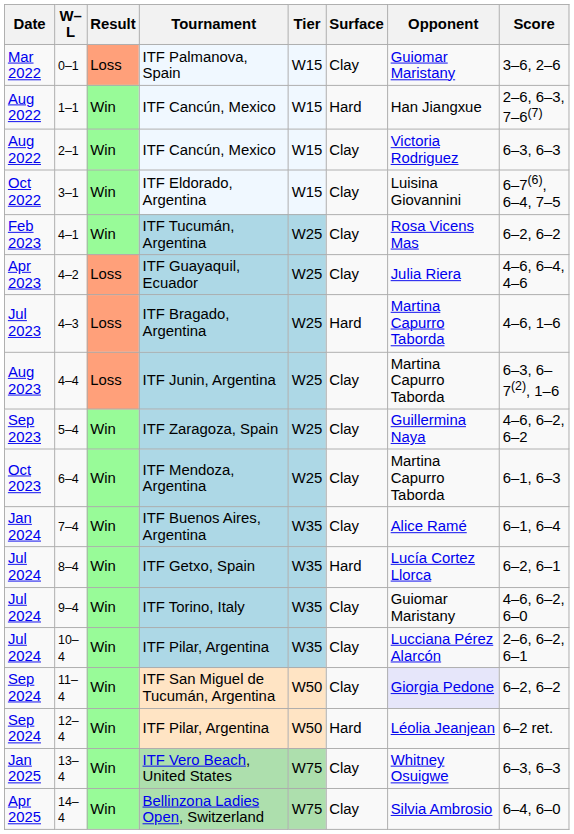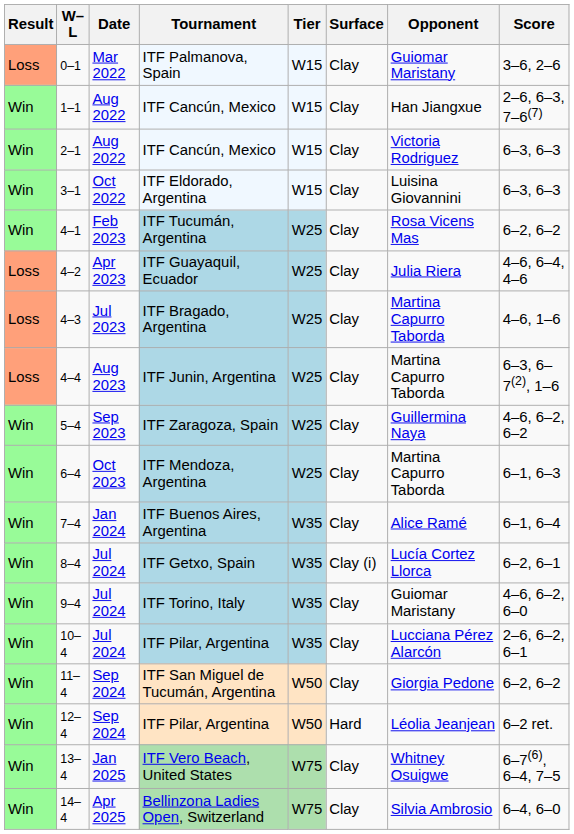columns swapped: Result <-> Date
1–1 | Surface: Hard -> Clay
3–1 | Score: 6–7(6), 6–4, 7–5 -> 6–3, 6–3
4–3 | Surface: Hard -> Clay
8–4 | Surface: Hard -> Clay (i)
11–4 | Opponent: lavender background -> no background
13–4 | Score: 6–3, 6–3 -> 6–7(6), 6–4, 7–5
